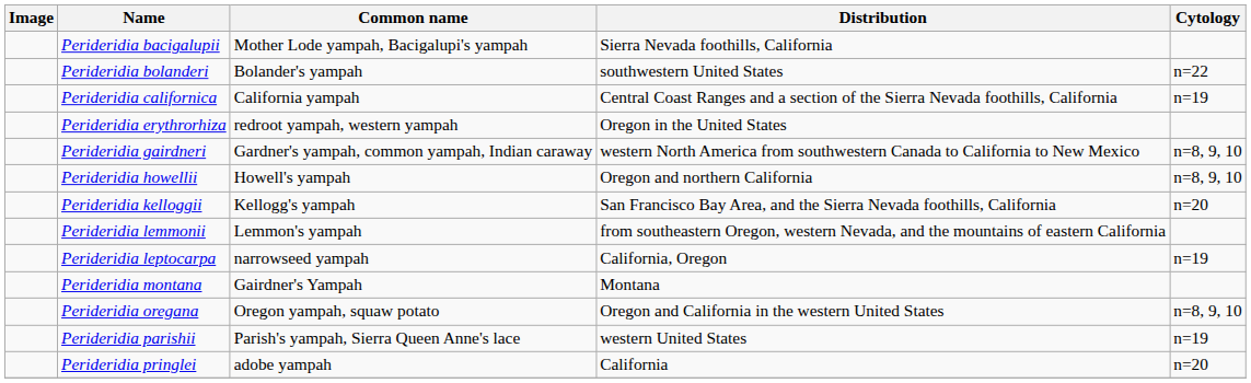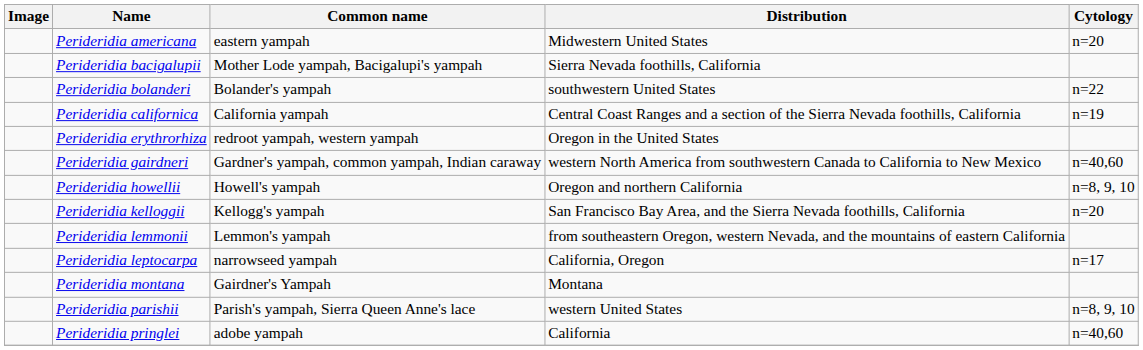+ row: Perideridia americana | eastern yampah | Midwestern United States | n=20
Perideridia gairdneri | Cytology: n=8, 9, 10 -> n=40,60
Perideridia leptocarpa | Cytology: n=19 -> n=17
- row: Perideridia oregana | Oregon yampah, squaw potato | Oregon and California in the western United States | n=8, 9, 10
Perideridia parishii | Cytology: n=19 -> n=8, 9, 10
Perideridia pringlei | Cytology: n=20 -> n=40,60
